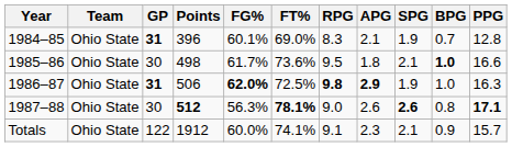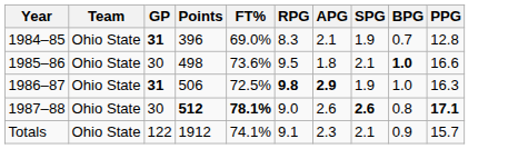- column: FG% | 60.1% | 61.7% | 62.0% | 56.3% | 60.0%
